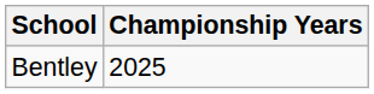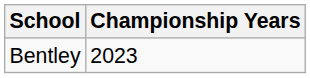Bentley | Championship Years: 2025 -> 2023
